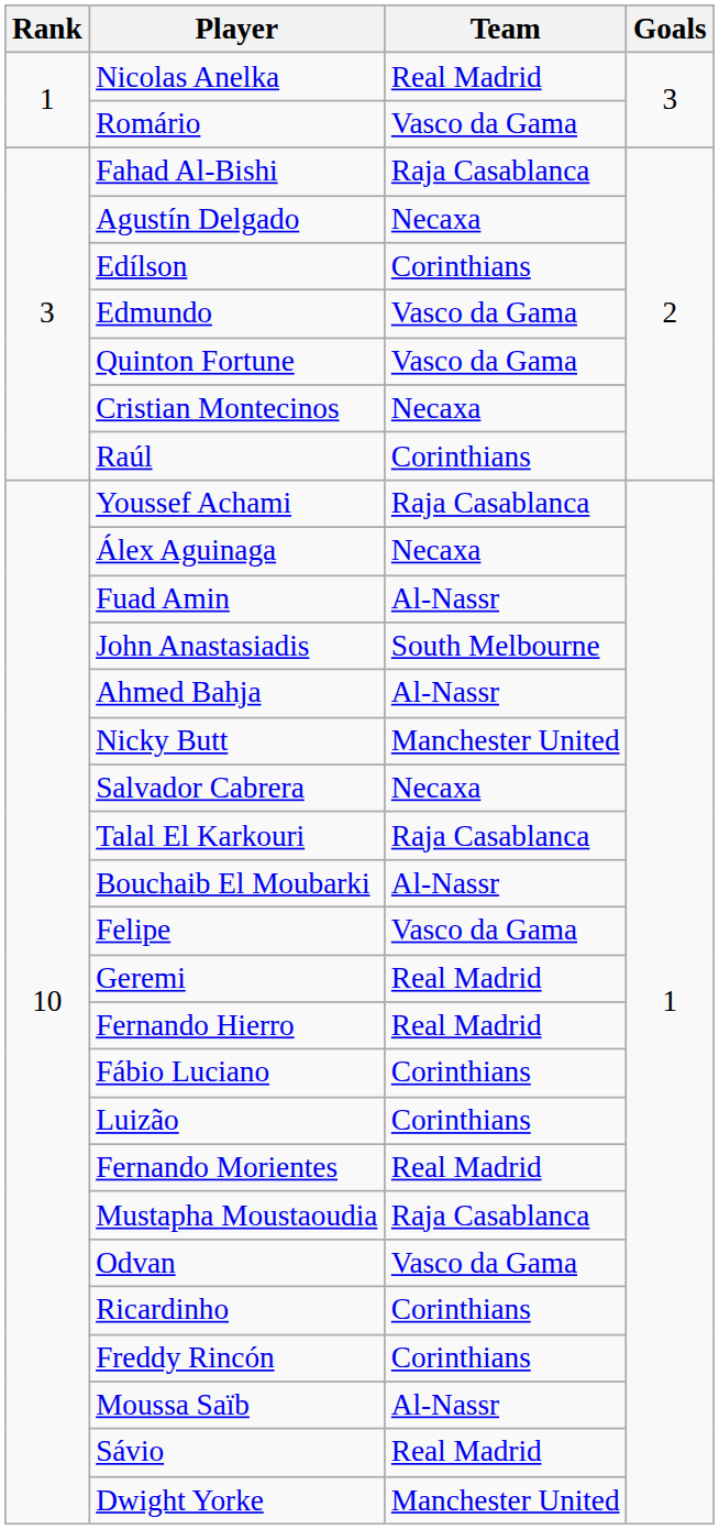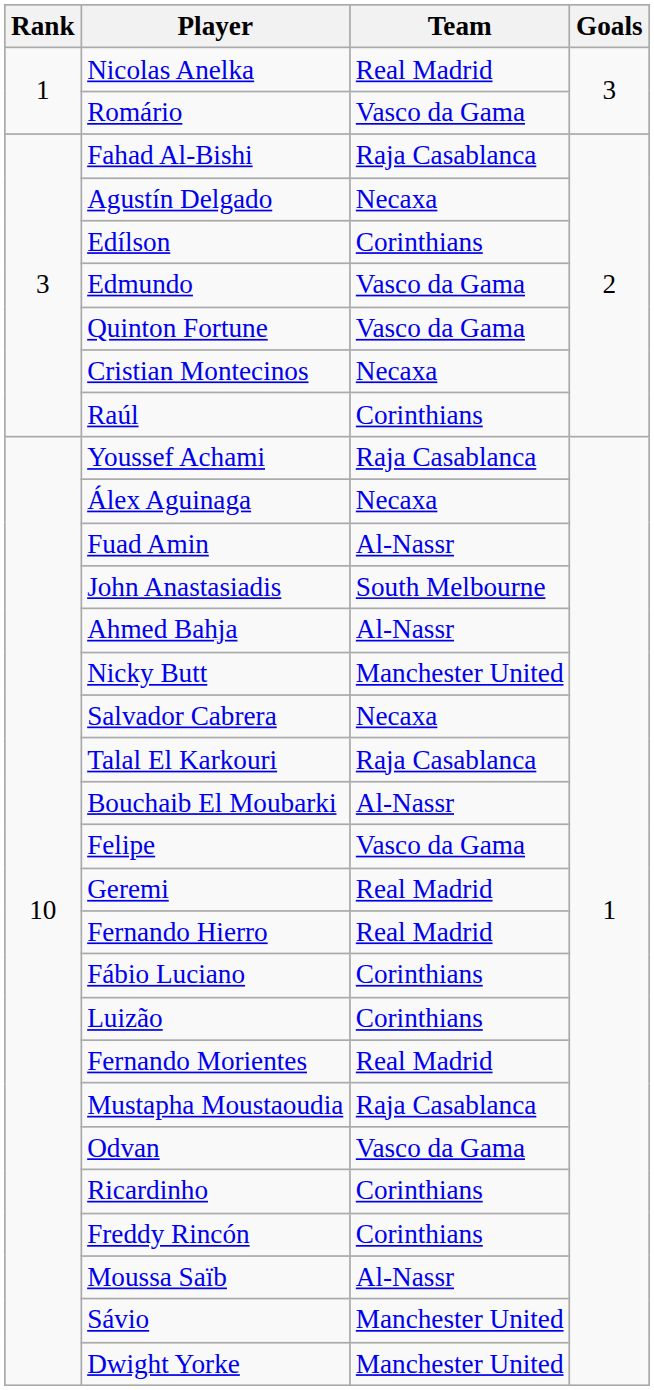Sávio | Team: Real Madrid -> Manchester United
